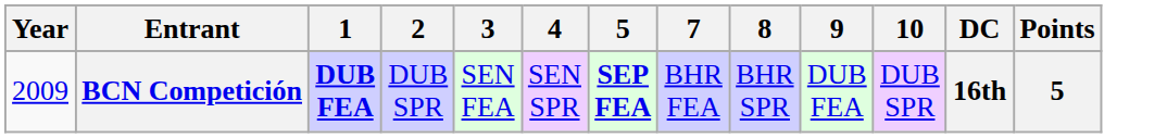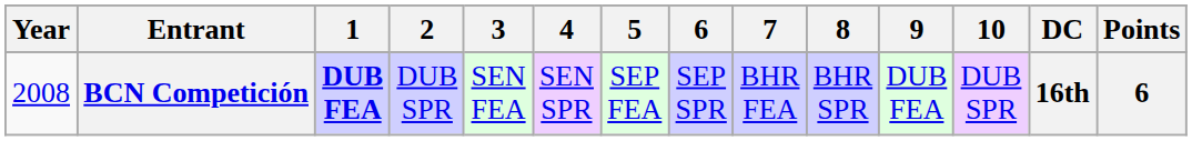+ column: 6 | SEP SPR
BCN Competición | Year: 2009 -> 2008
BCN Competición | 5: bold -> normal
BCN Competición | Points: 5 -> 6
